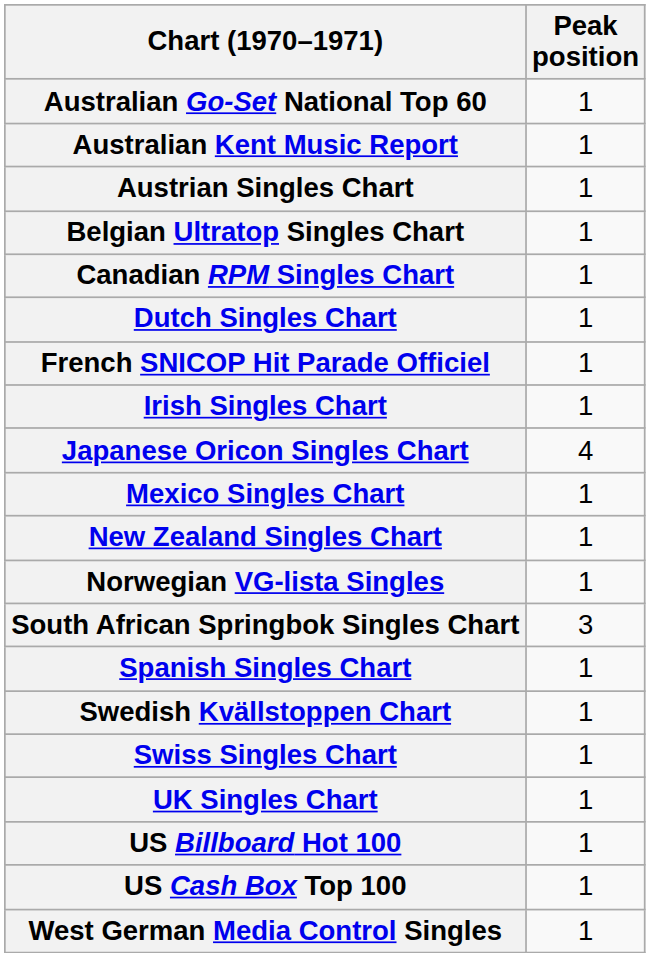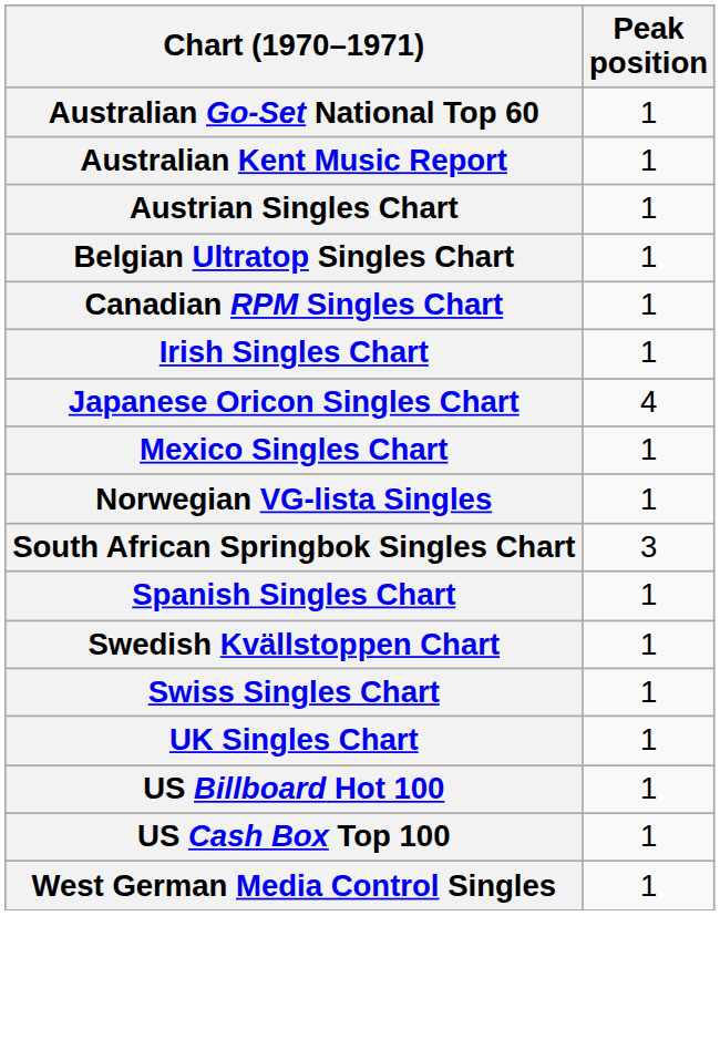- row: Dutch Singles Chart | 1
- row: French SNICOP Hit Parade Officiel | 1
- row: New Zealand Singles Chart | 1
